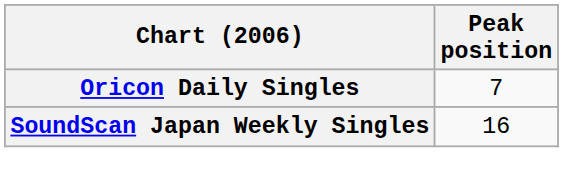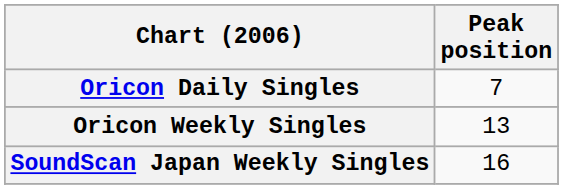+ row: Oricon Weekly Singles | 13
